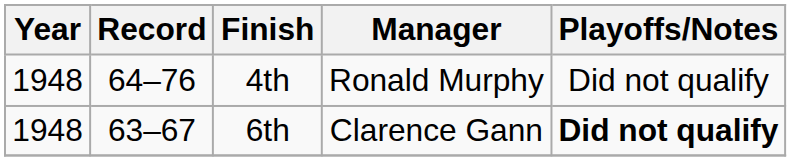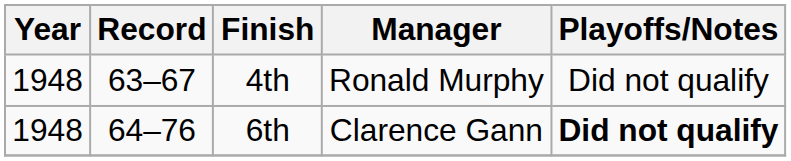4th | Record: 64–76 -> 63–67
6th | Record: 63–67 -> 64–76
